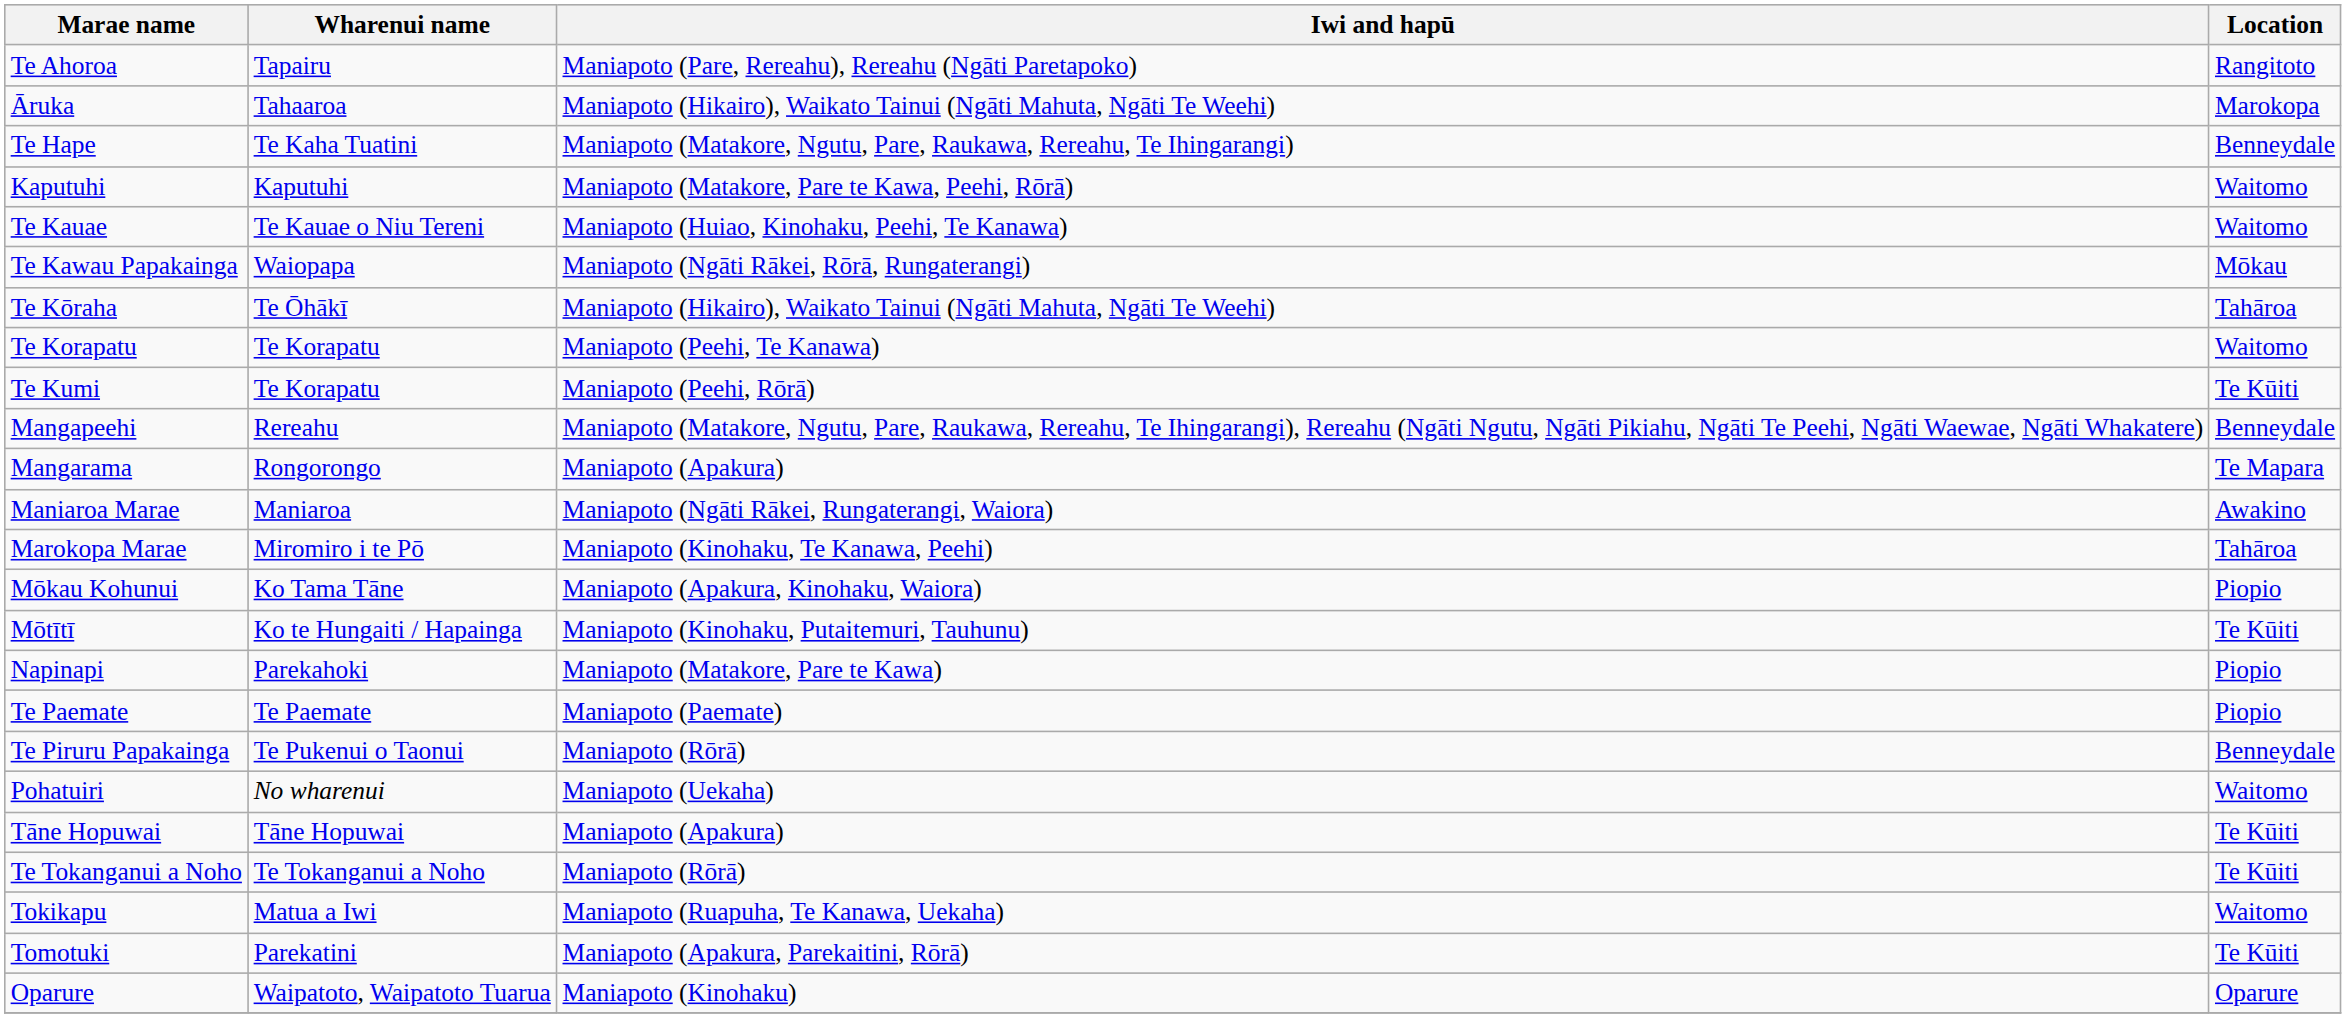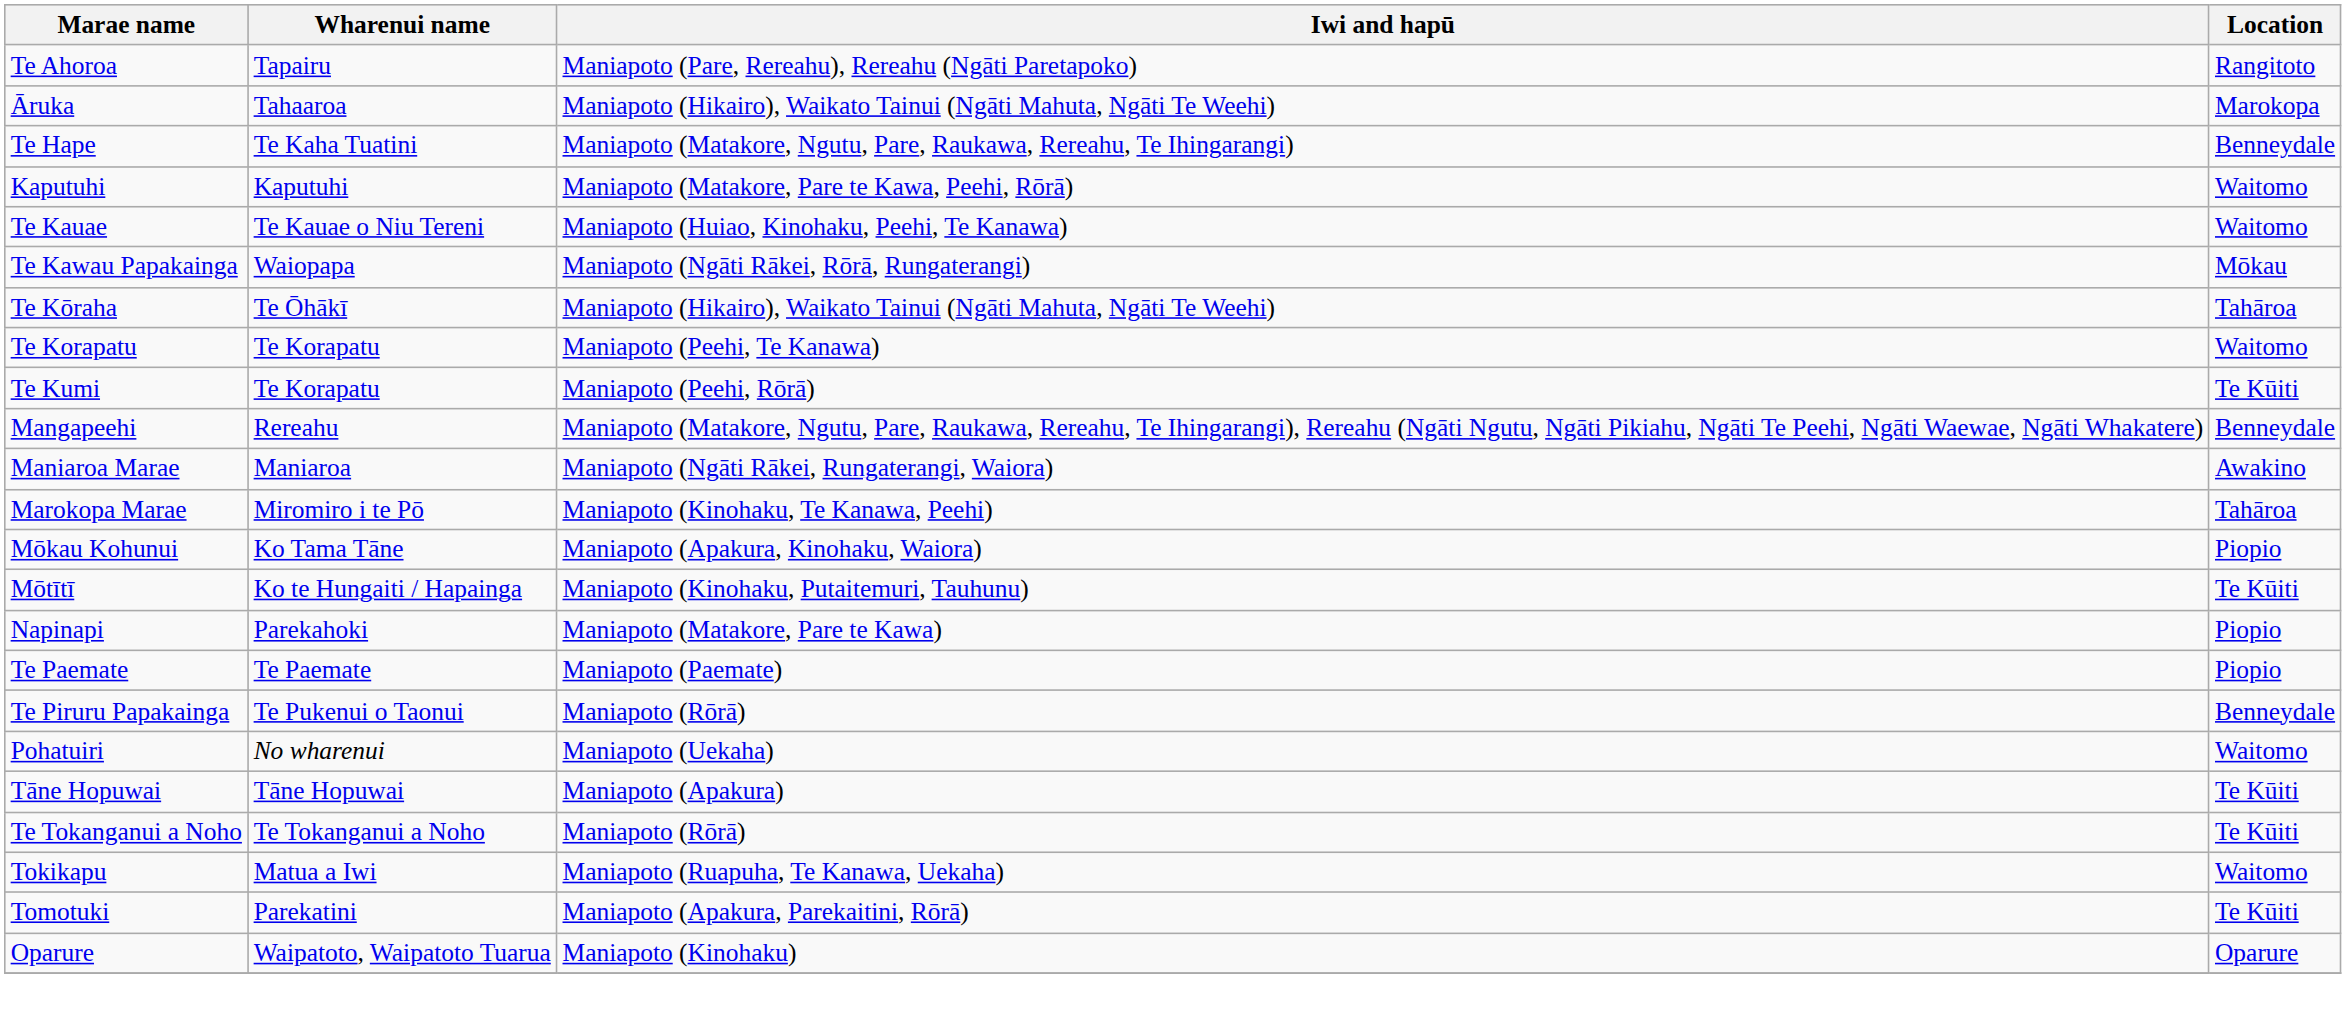- row: Mangarama | Rongorongo | Maniapoto (Apakura) | Te Mapara
